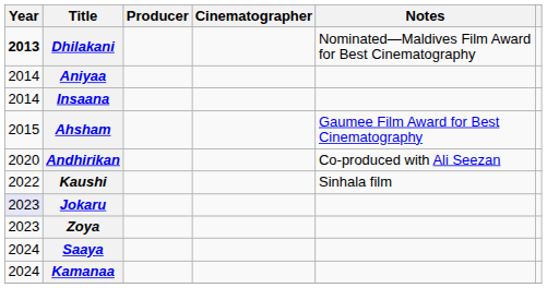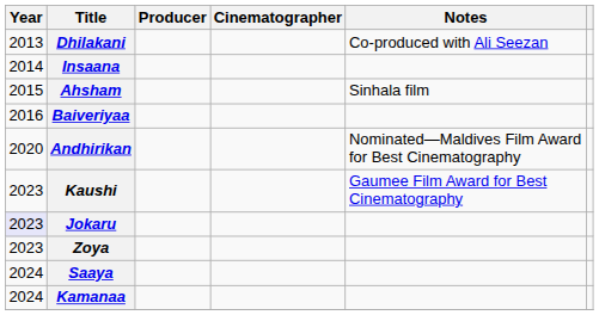Dhilakani | Year: bold -> normal
Dhilakani | Notes: Nominated—Maldives Film Award for Best Cinematography -> Co-produced with Ali Seezan
- row: 2014 | Aniyaa
Ahsham | Notes: Gaumee Film Award for Best Cinematography -> Sinhala film
+ row: 2016 | Baiveriyaa
Andhirikan | Notes: Co-produced with Ali Seezan -> Nominated—Maldives Film Award for Best Cinematography
Kaushi | Year: 2022 -> 2023
Kaushi | Notes: Sinhala film -> Gaumee Film Award for Best Cinematography
